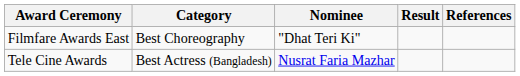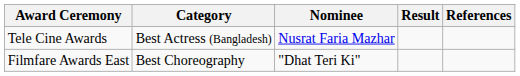rows swapped: Filmfare Awards East <-> Tele Cine Awards
